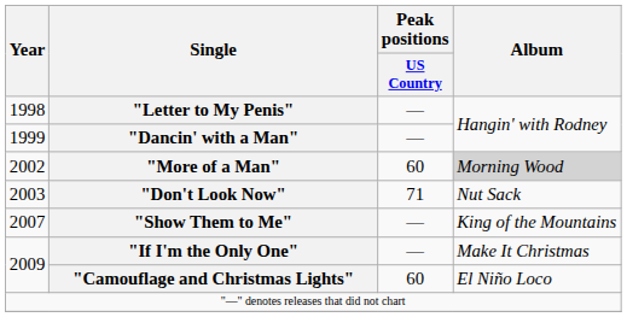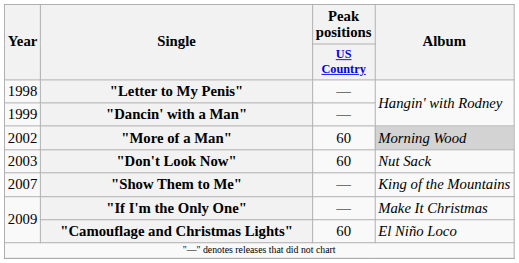"Don't Look Now" | Peak positions / US Country: 71 -> 60
